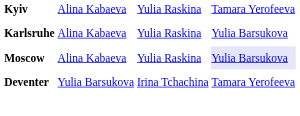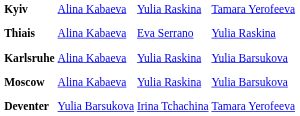+ row: Thiais | Alina Kabaeva | Eva Serrano | Yulia Raskina
Moscow | column 4: lavender background -> no background
